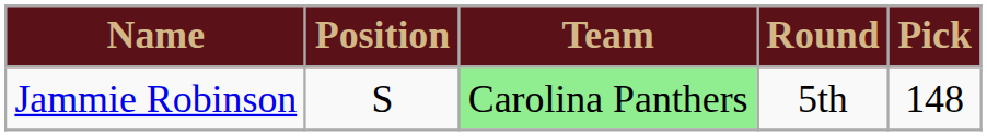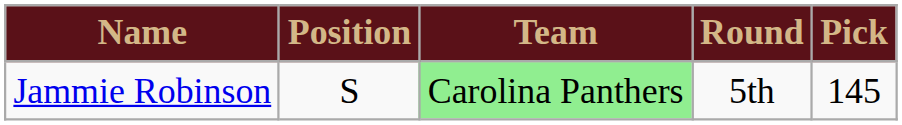Jammie Robinson | Pick: 148 -> 145
